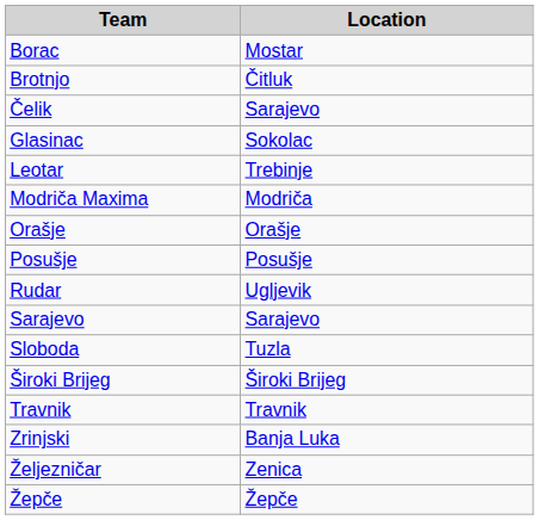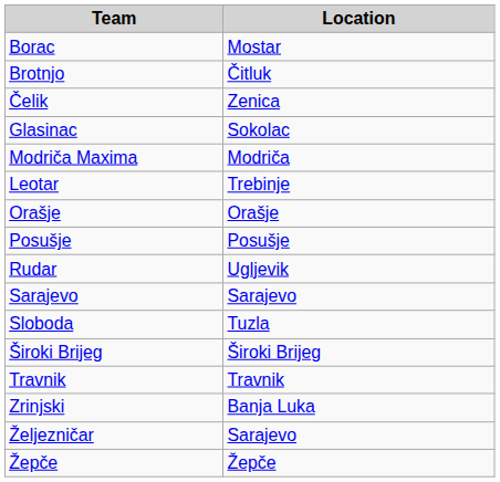Čelik | Location: Sarajevo -> Zenica
rows swapped: Leotar <-> Modriča Maxima
Željezničar | Location: Zenica -> Sarajevo
